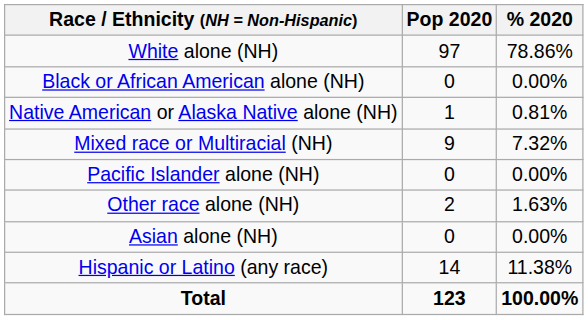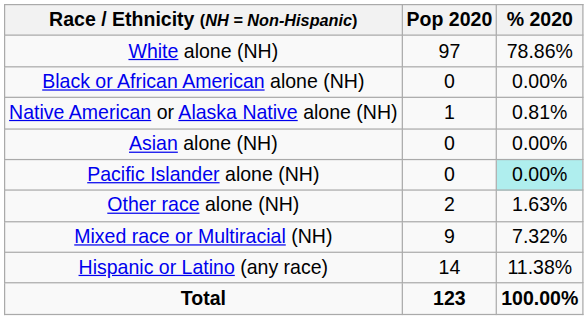rows swapped: Asian alone (NH) <-> Mixed race or Multiracial (NH)
Pacific Islander alone (NH) | % 2020: no background -> paleturquoise background
